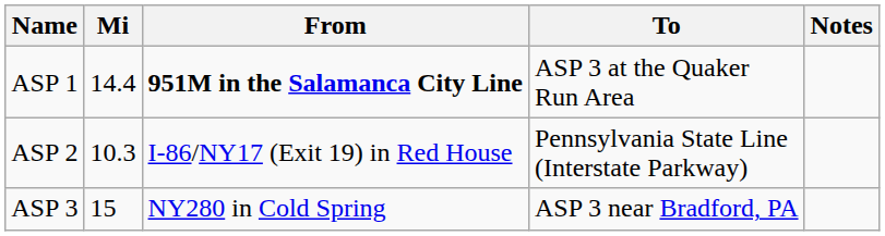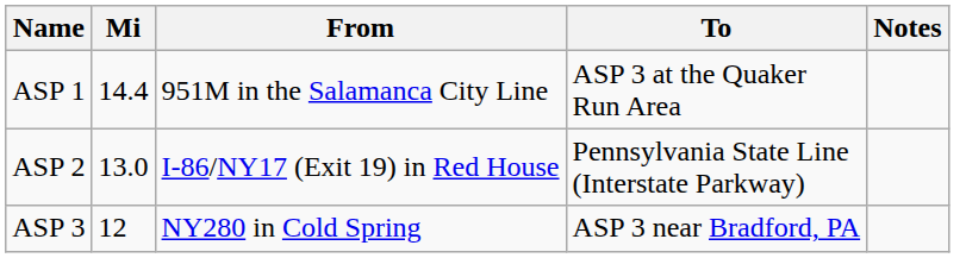ASP 1 | From: bold -> normal
ASP 2 | Mi: 10.3 -> 13.0
ASP 3 | Mi: 15 -> 12
